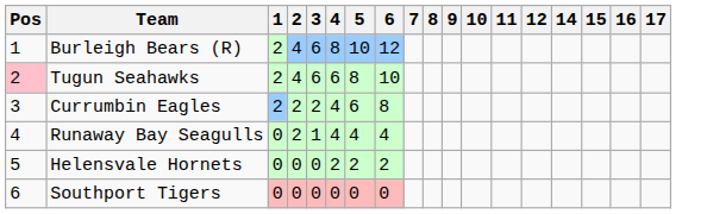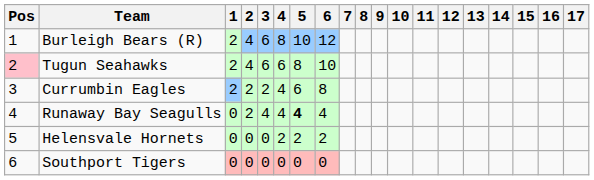+ column: 13
Runaway Bay Seagulls | 3: 1 -> 4
Runaway Bay Seagulls | 5: normal -> bold
